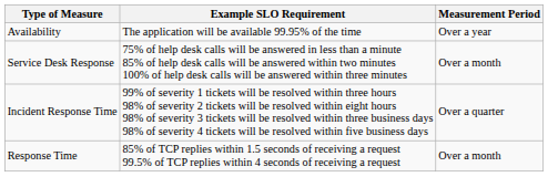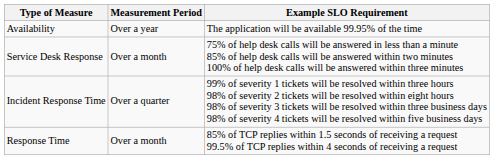columns swapped: Example SLO Requirement <-> Measurement Period
